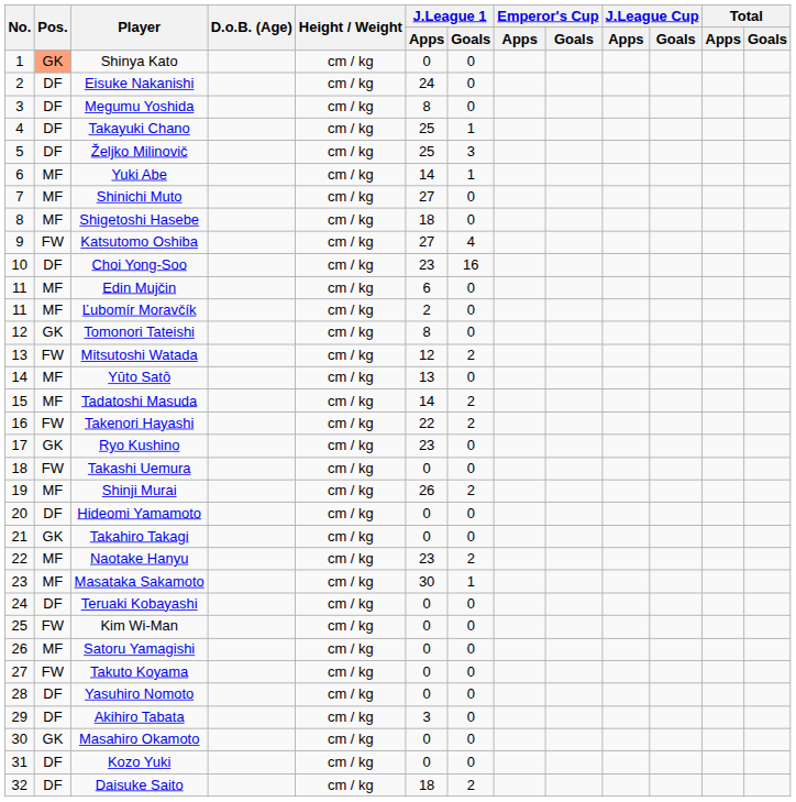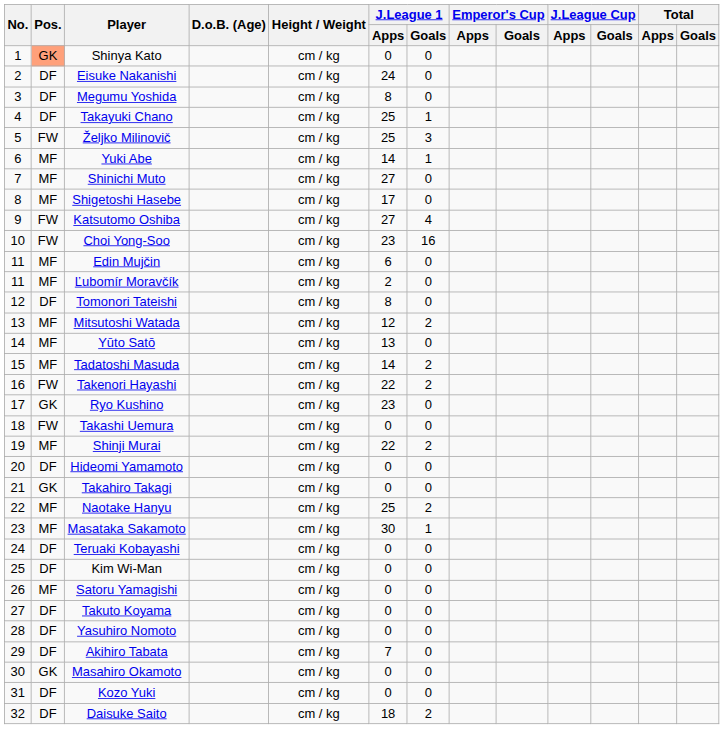Željko Milinovič | Pos.: DF -> FW
Shigetoshi Hasebe | J.League 1 / Apps: 18 -> 17
Choi Yong-Soo | Pos.: DF -> FW
Tomonori Tateishi | Pos.: GK -> DF
Mitsutoshi Watada | Pos.: FW -> MF
Shinji Murai | J.League 1 / Apps: 26 -> 22
Naotake Hanyu | J.League 1 / Apps: 23 -> 25
Kim Wi-Man | Pos.: FW -> DF
Takuto Koyama | Pos.: FW -> DF
Akihiro Tabata | J.League 1 / Apps: 3 -> 7
